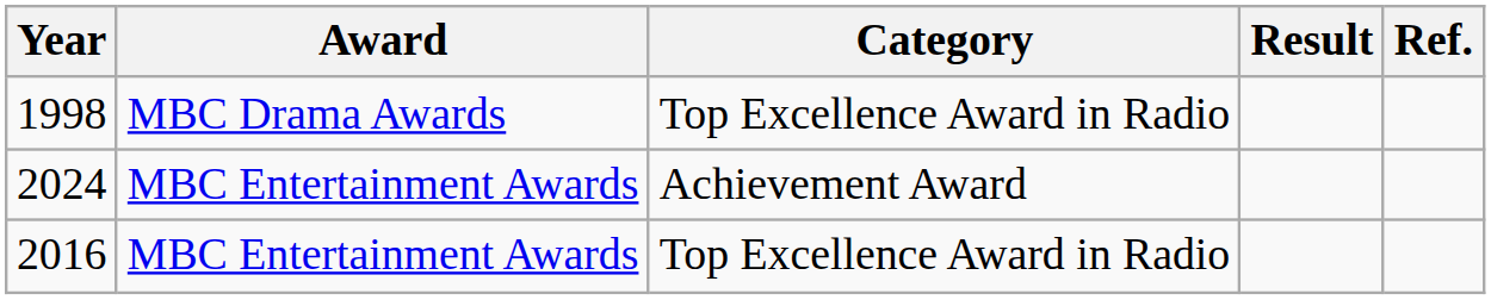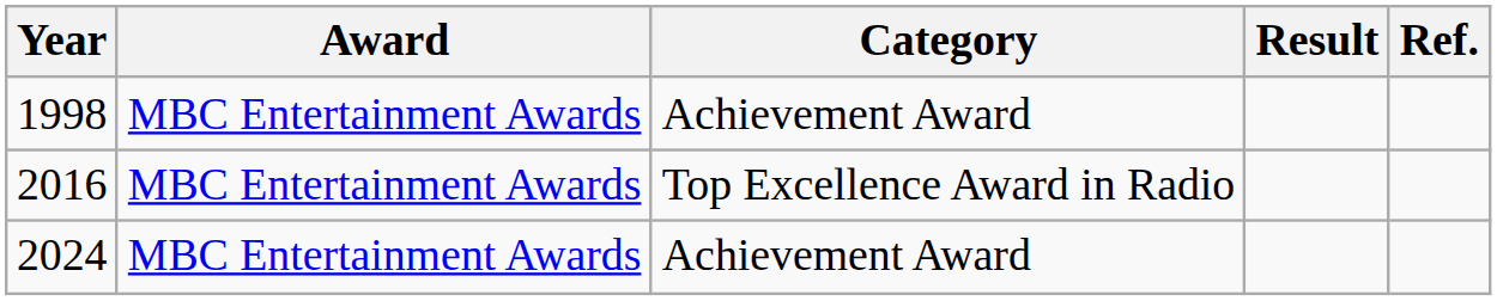1998 | Award: MBC Drama Awards -> MBC Entertainment Awards
1998 | Category: Top Excellence Award in Radio -> Achievement Award
rows swapped: 2016 <-> 2024
